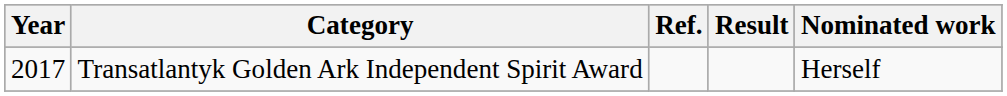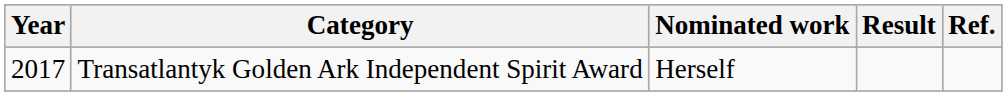columns swapped: Nominated work <-> Ref.
